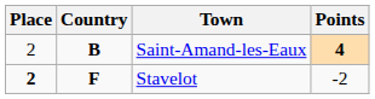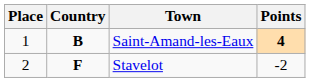Saint-Amand-les-Eaux | Place: 2 -> 1
Stavelot | Place: bold -> normal
